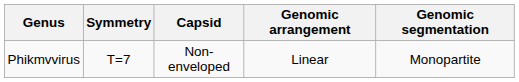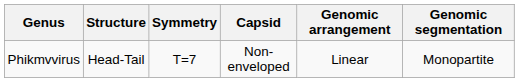+ column: Structure | Head-Tail
